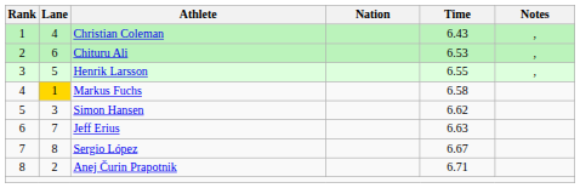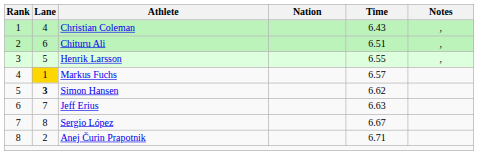Chituru Ali | Time: 6.53 -> 6.51
Markus Fuchs | Time: 6.58 -> 6.57
Simon Hansen | Lane: normal -> bold
